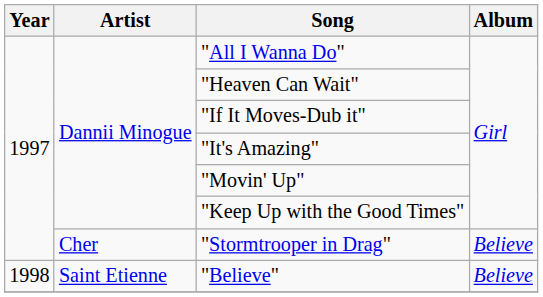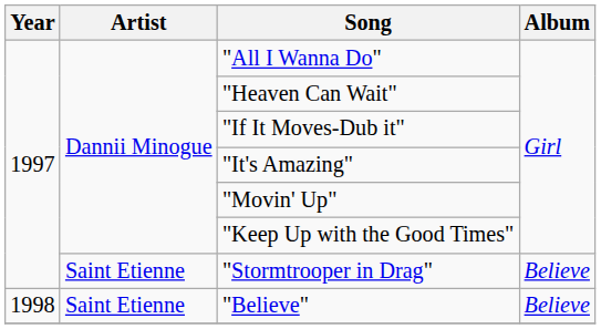"Stormtrooper in Drag" | Artist: Cher -> Saint Etienne
